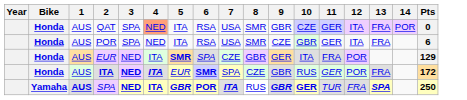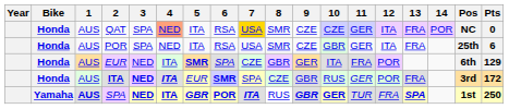+ column: Pos | NC | 25th | 6th | 3rd | 1st
QAT | 7: no background -> gold background
QAT | 9: GBR -> CZE
